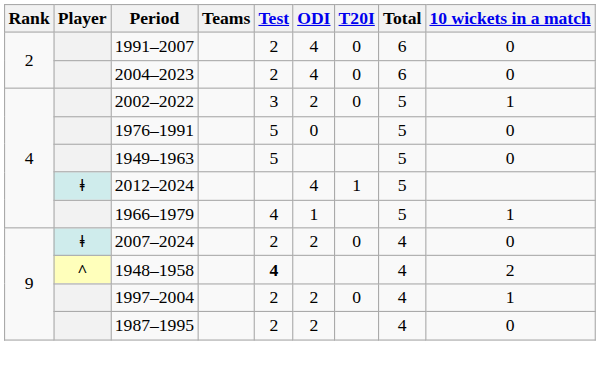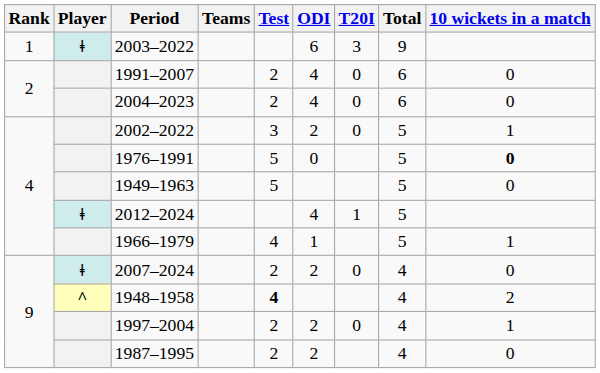+ row: 1 | ǂ | 2003–2022 | 6 | 3 | 9
1976–1991 | 10 wickets in a match: normal -> bold
